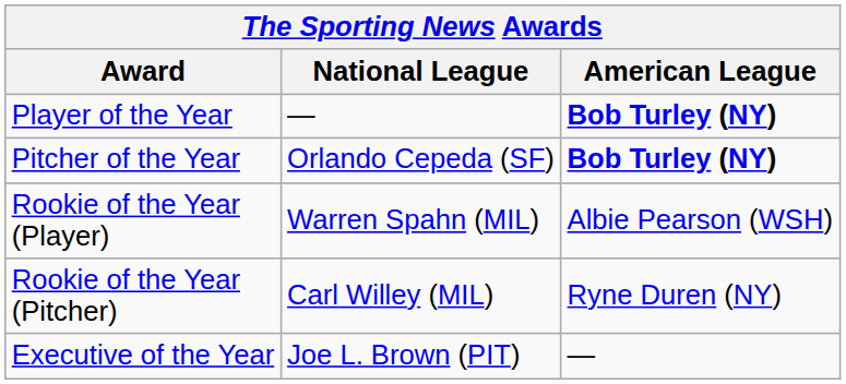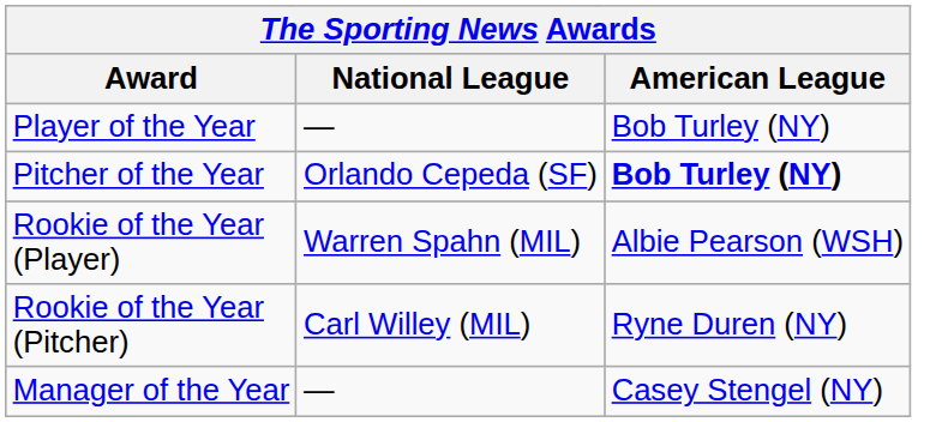Player of the Year | American League: bold -> normal
+ row: Manager of the Year | — | Casey Stengel (NY)
- row: Executive of the Year | Joe L. Brown (PIT) | —
